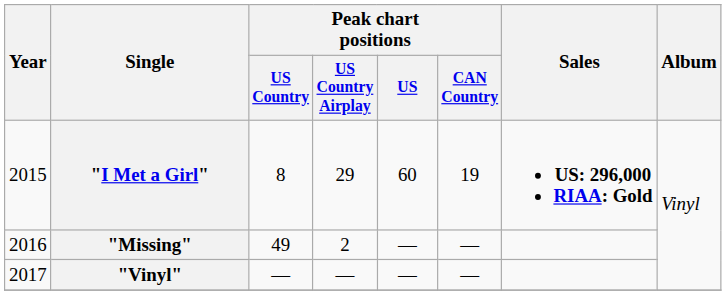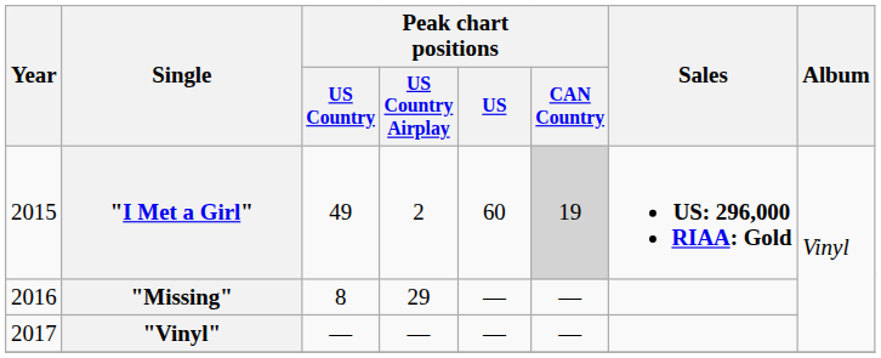"I Met a Girl" | Peak chart positions / US Country: 8 -> 49
"I Met a Girl" | Peak chart positions / US Country Airplay: 29 -> 2
"I Met a Girl" | Peak chart positions / CAN Country: no background -> lightgrey background
"Missing" | Peak chart positions / US Country: 49 -> 8
"Missing" | Peak chart positions / US Country Airplay: 2 -> 29
